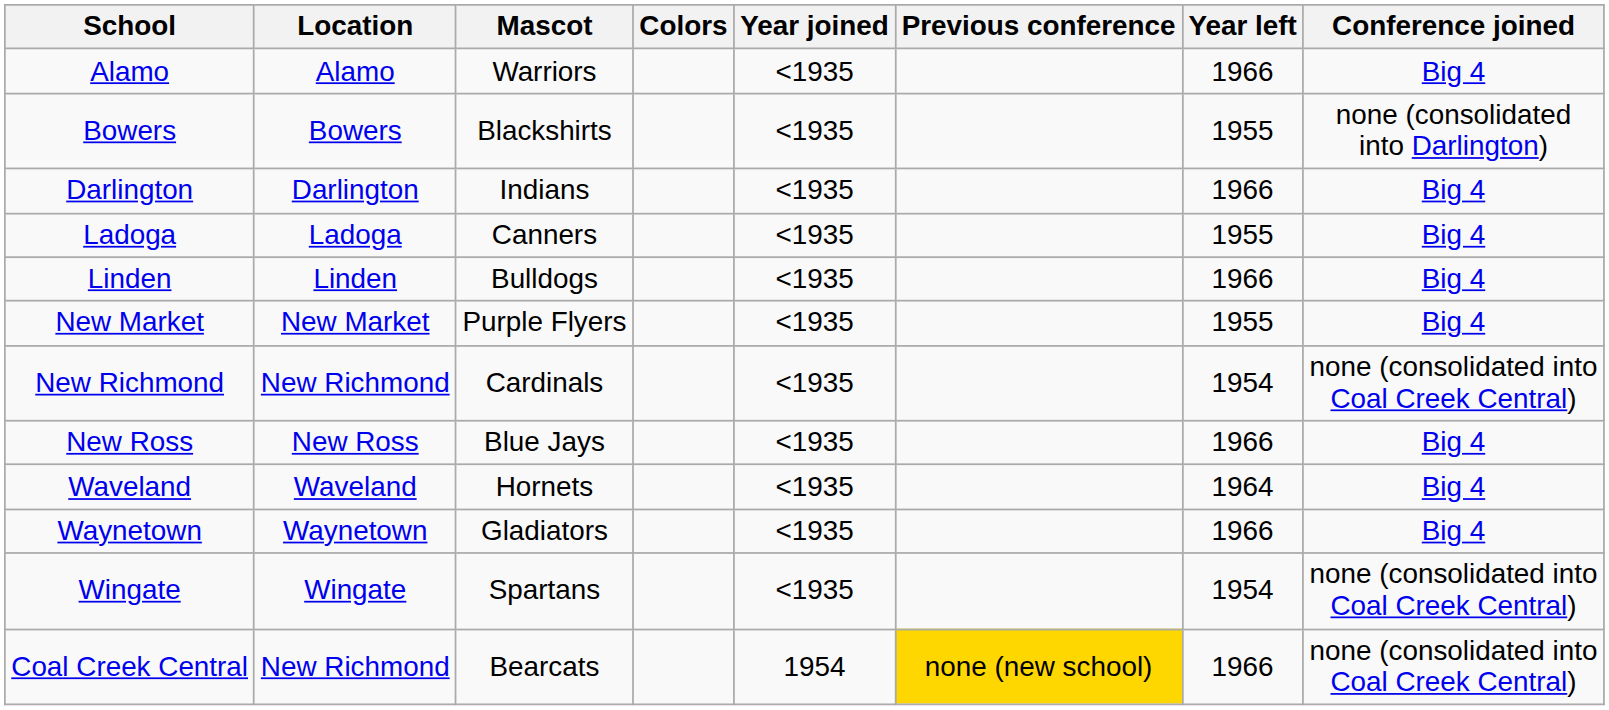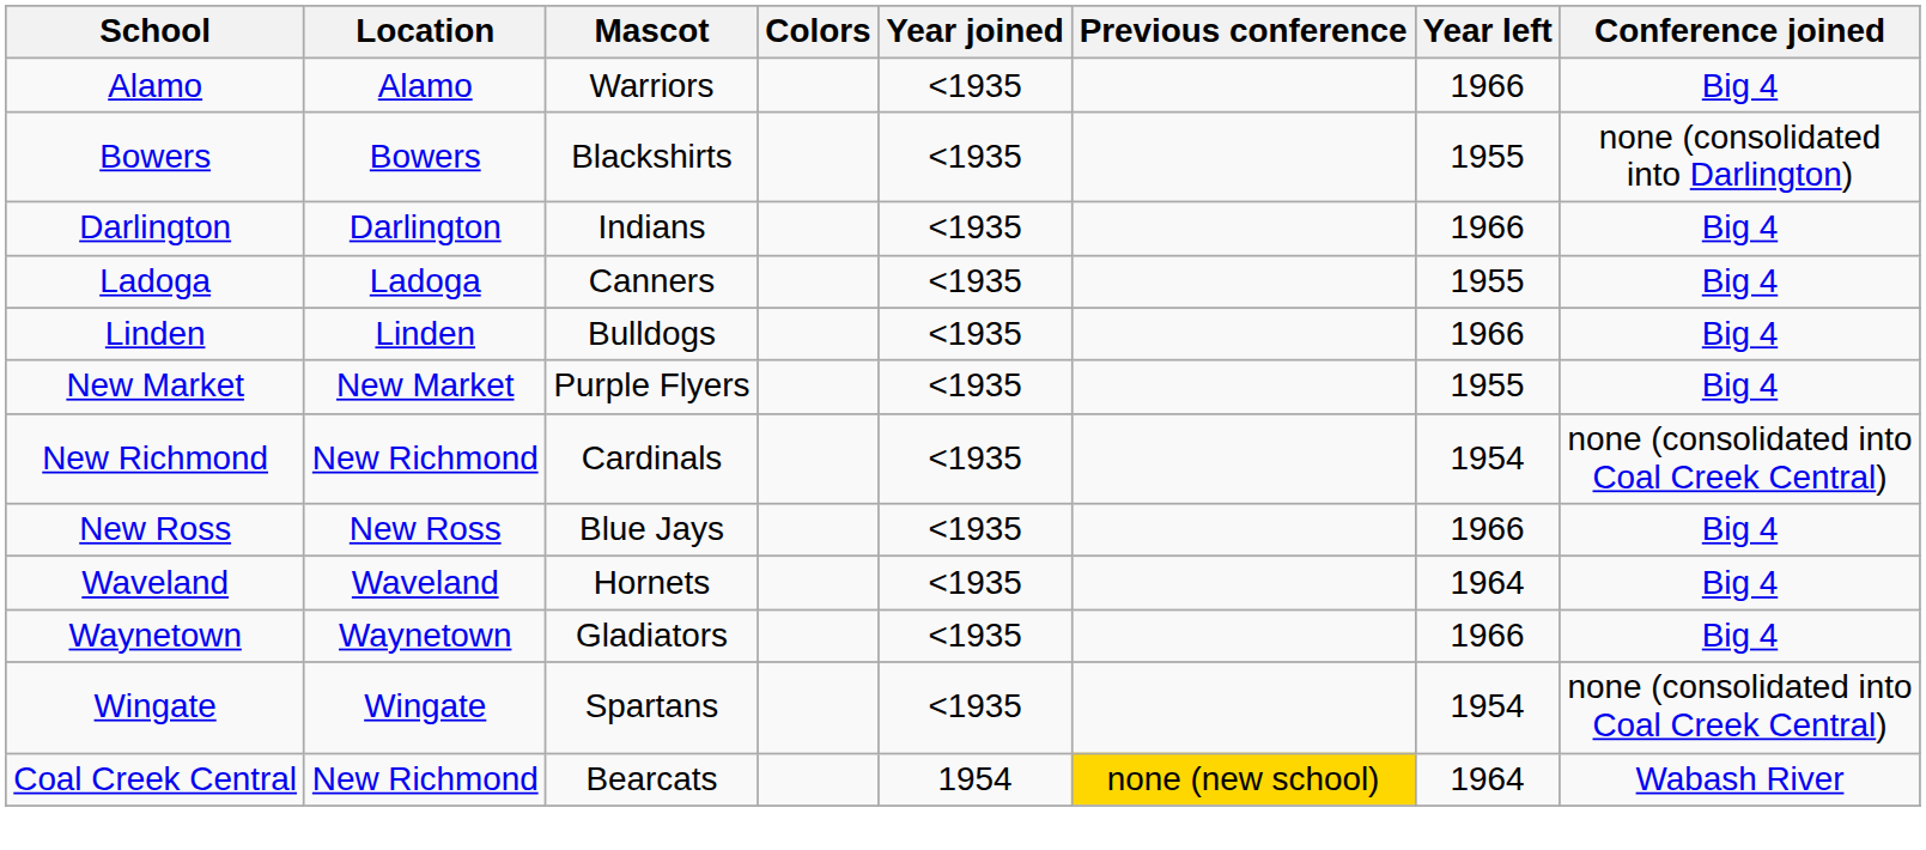Coal Creek Central | Year left: 1966 -> 1964
Coal Creek Central | Conference joined: none (consolidated into Coal Creek Central) -> Wabash River
